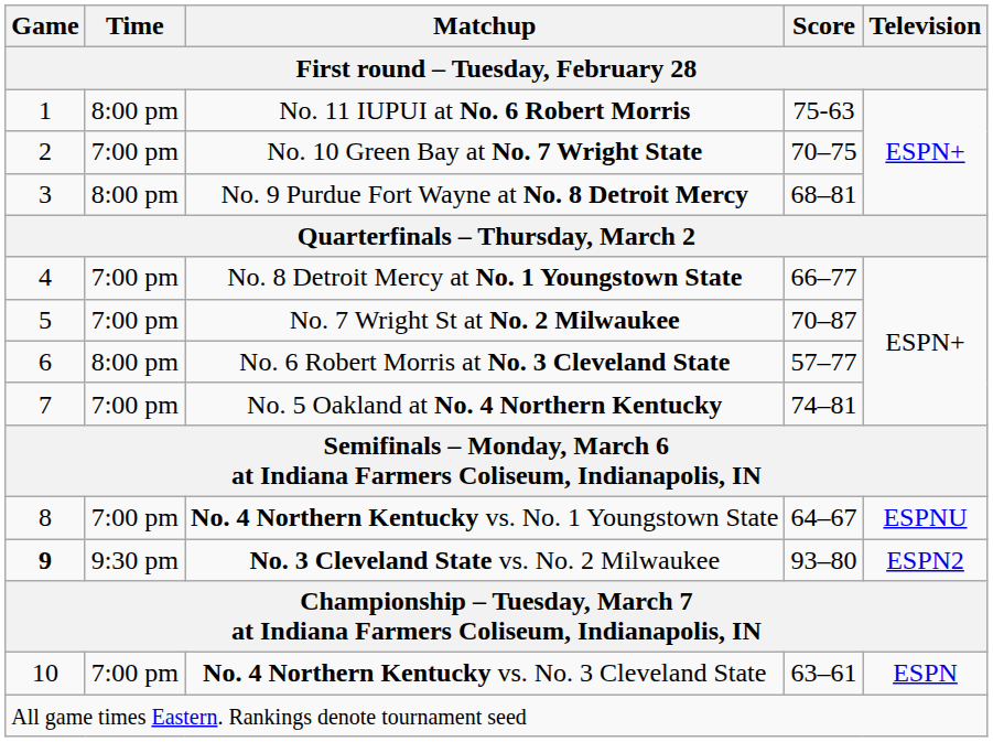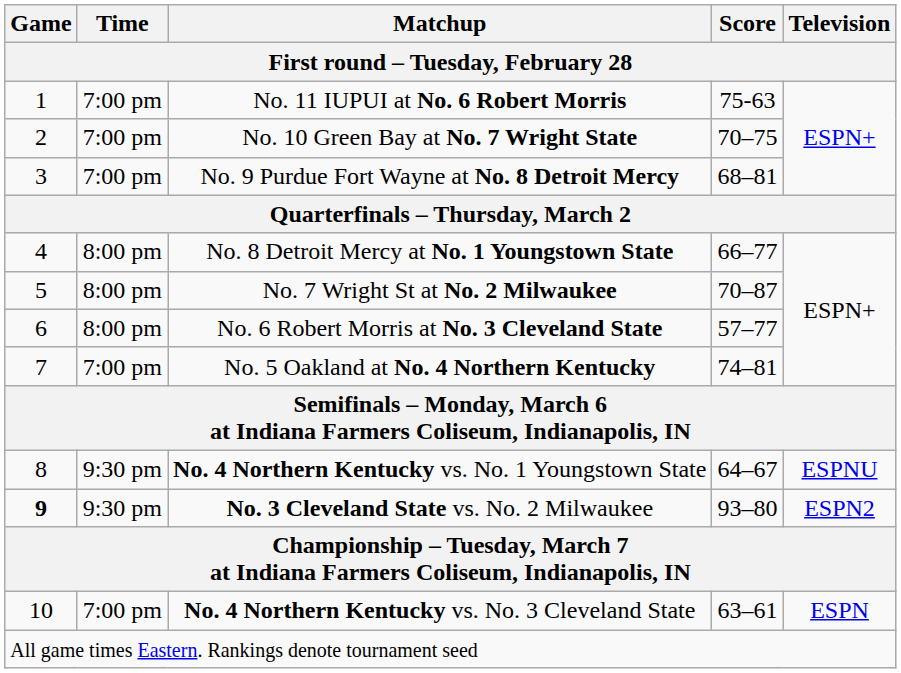No. 11 IUPUI at No. 6 Robert Morris | Time: 8:00 pm -> 7:00 pm
No. 9 Purdue Fort Wayne at No. 8 Detroit Mercy | Time: 8:00 pm -> 7:00 pm
No. 8 Detroit Mercy at No. 1 Youngstown State | Time: 7:00 pm -> 8:00 pm
No. 7 Wright St at No. 2 Milwaukee | Time: 7:00 pm -> 8:00 pm
No. 4 Northern Kentucky vs. No. 1 Youngstown State | Time: 7:00 pm -> 9:30 pm
